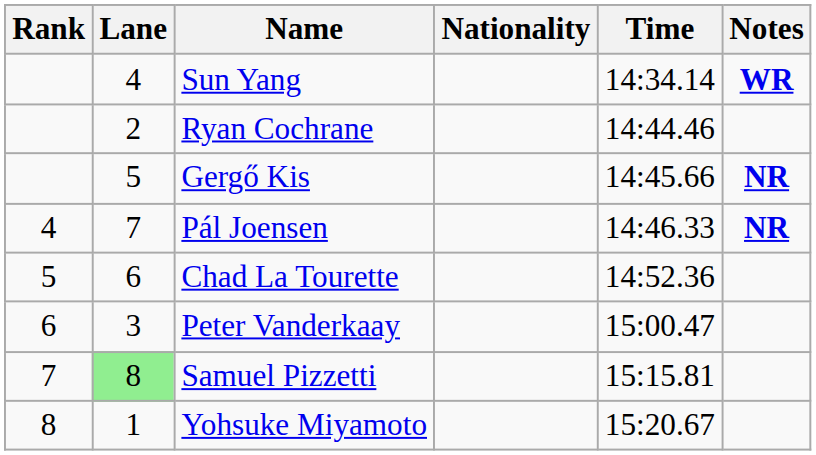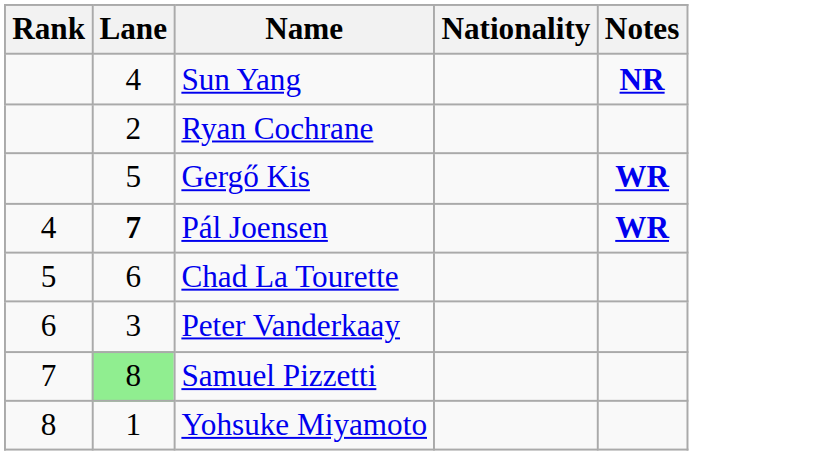- column: Time | 14:34.14 | 14:44.46 | 14:45.66 | 14:46.33 | 14:52.36 | 15:00.47 | 15:15.81 | 15:20.67
Sun Yang | Notes: WR -> NR
Gergő Kis | Notes: NR -> WR
Pál Joensen | Lane: normal -> bold
Pál Joensen | Notes: NR -> WR
